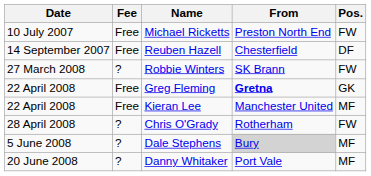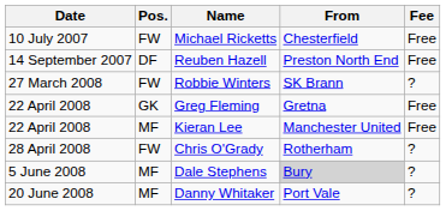columns swapped: Pos. <-> Fee
Michael Ricketts | From: Preston North End -> Chesterfield
Reuben Hazell | From: Chesterfield -> Preston North End
Greg Fleming | From: bold -> normal
